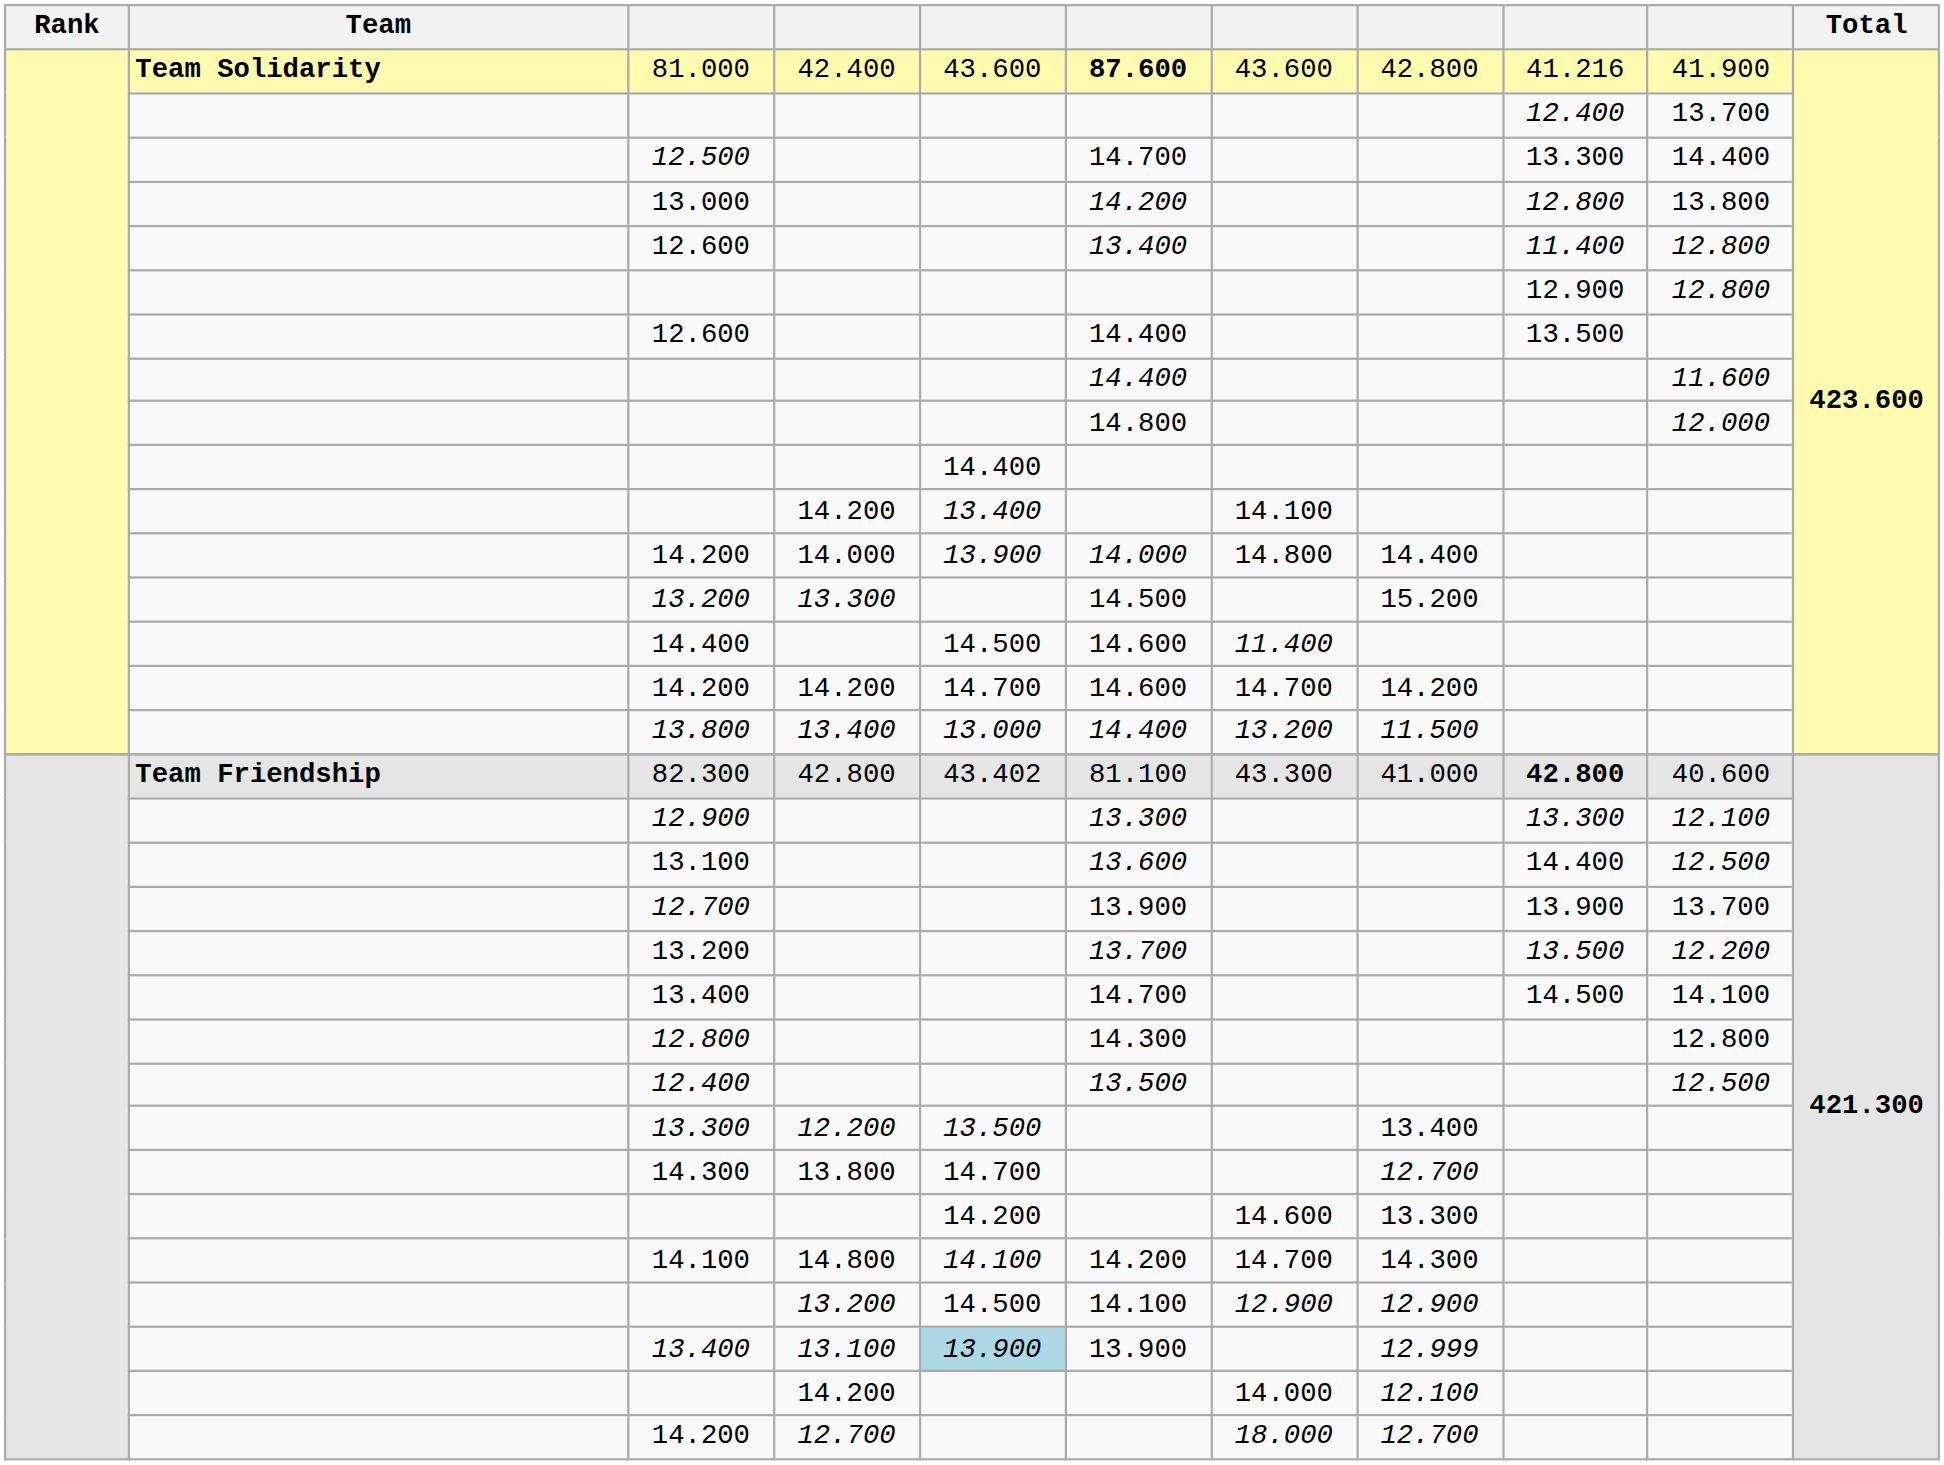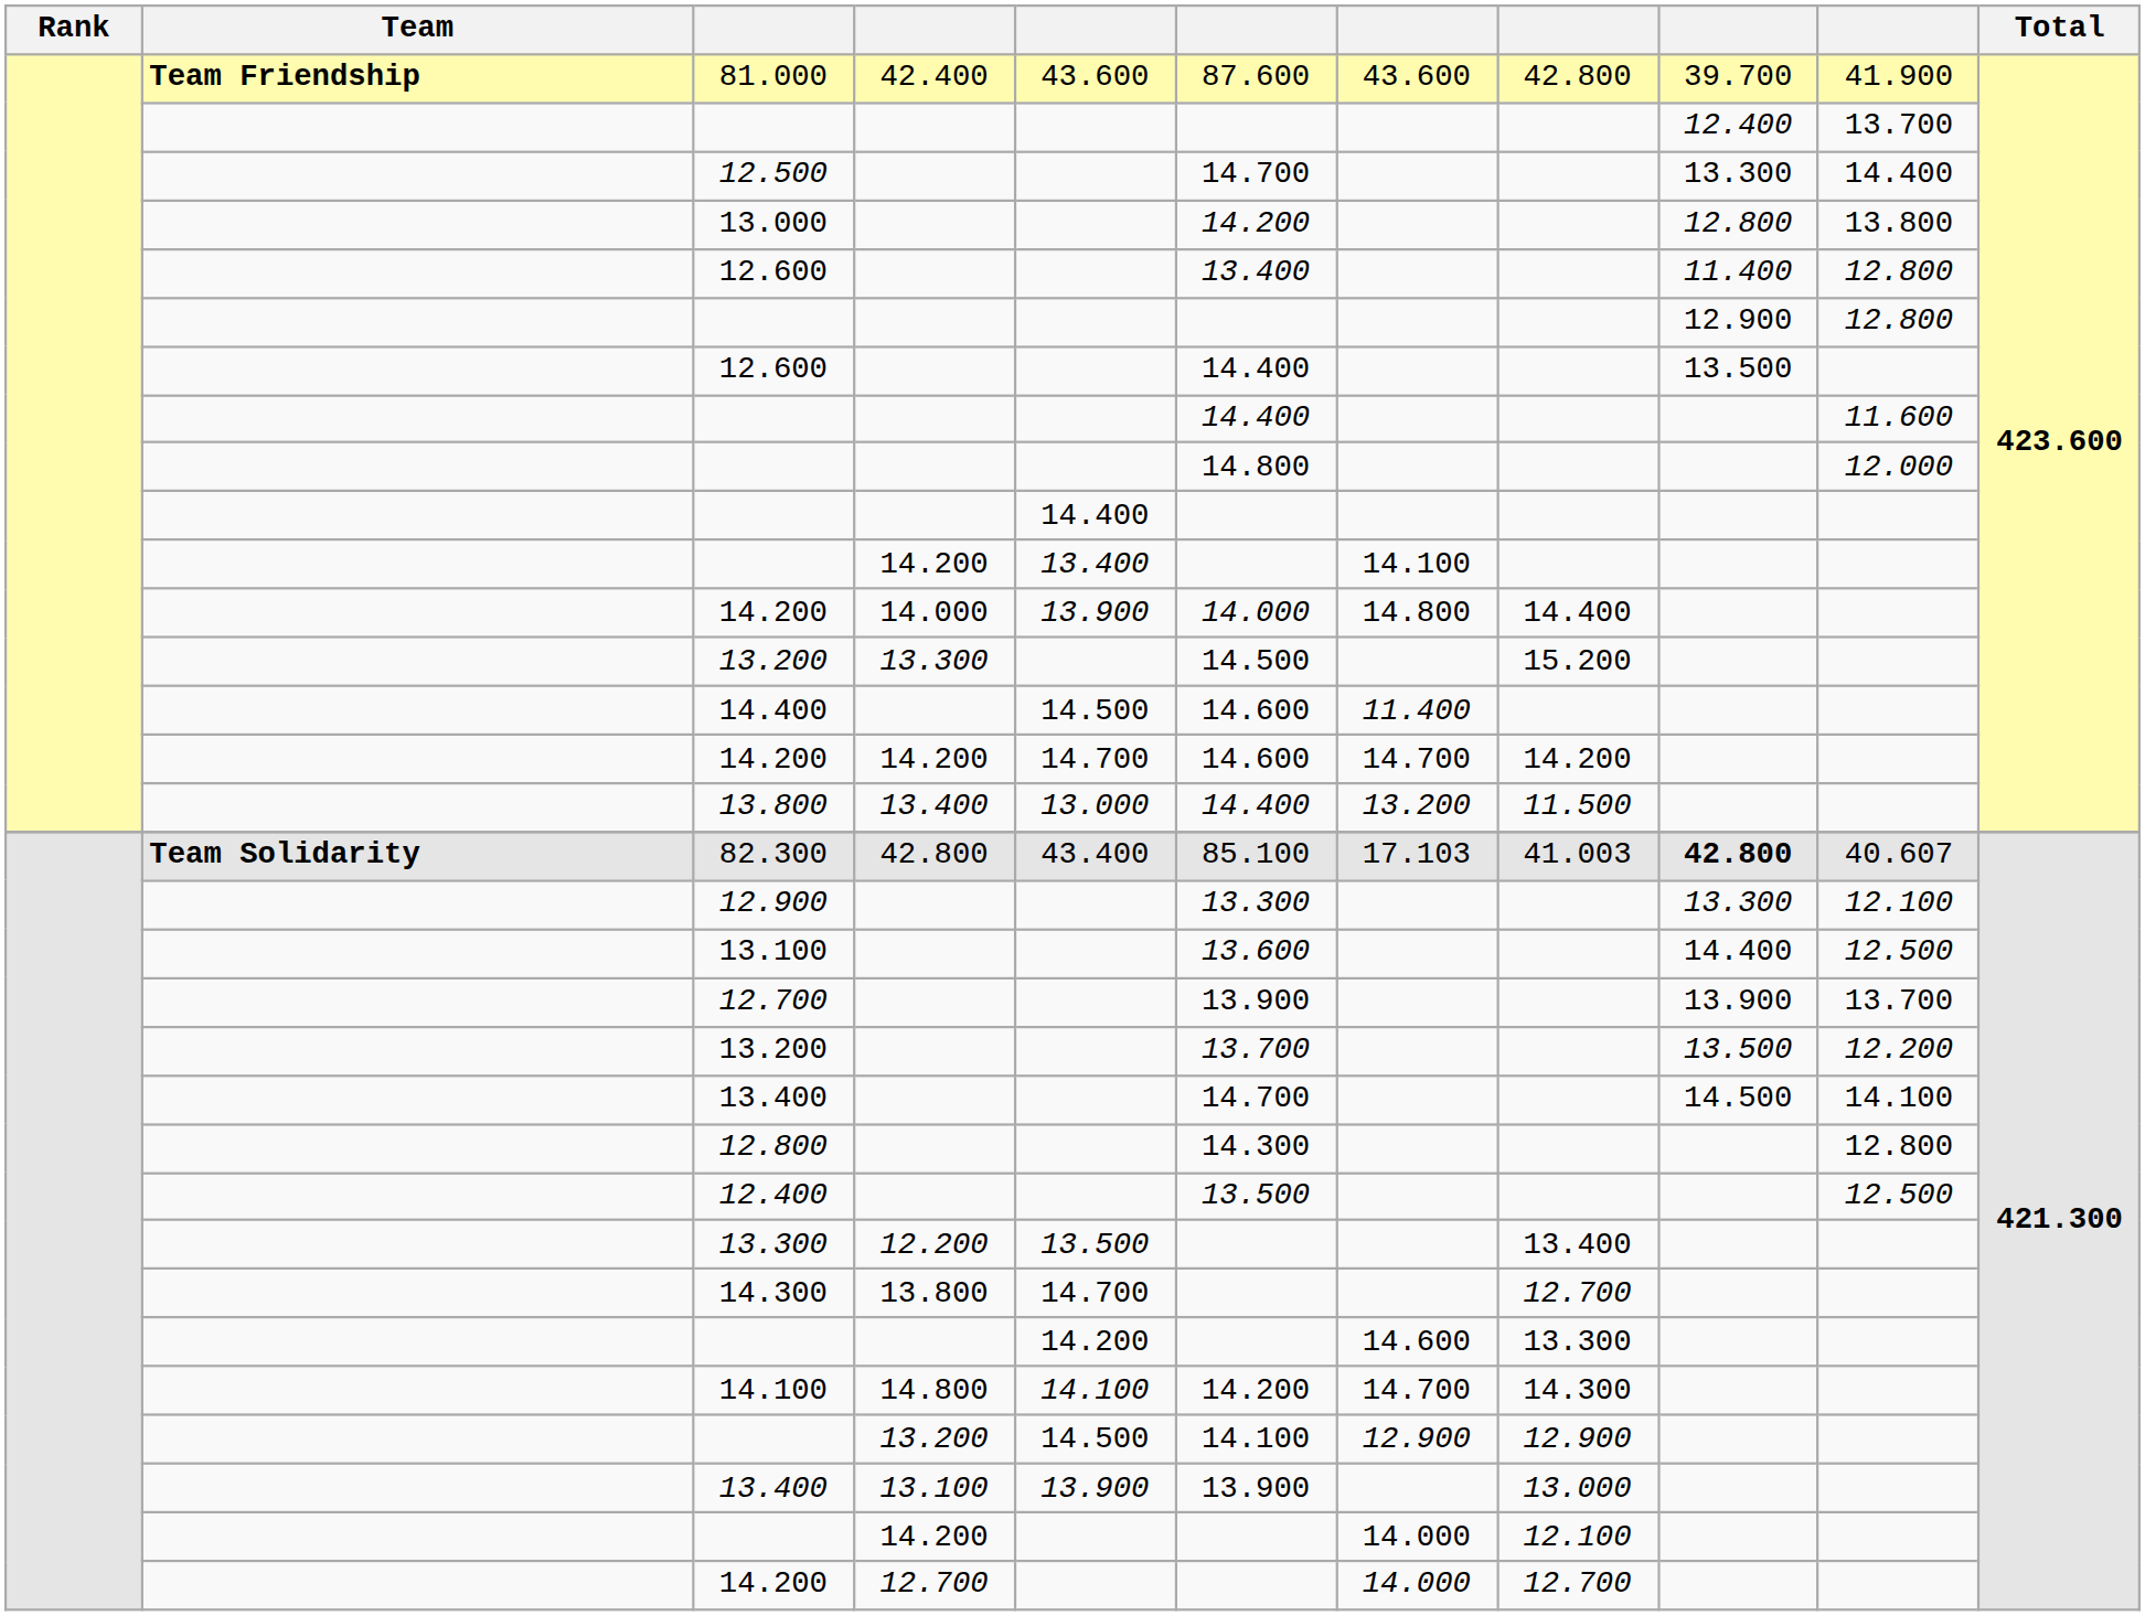81.000 | Team: Team Solidarity -> Team Friendship
81.000 | column 6: bold -> normal
81.000 | column 9: 41.216 -> 39.700
82.300 | Team: Team Friendship -> Team Solidarity
82.300 | column 5: 43.402 -> 43.400
82.300 | column 6: 81.100 -> 85.100
82.300 | column 7: 43.300 -> 17.103
82.300 | column 8: 41.000 -> 41.003
82.300 | column 10: 40.600 -> 40.607
13.400 / 13.100 | column 5: lightblue background -> no background
13.400 / 13.100 | column 8: 12.999 -> 13.000
14.200 / 12.700 | column 7: 18.000 -> 14.000
